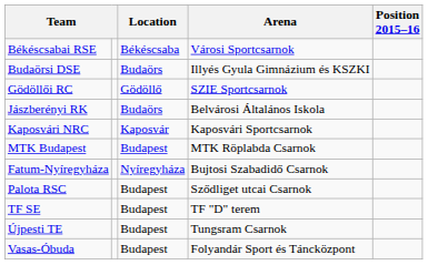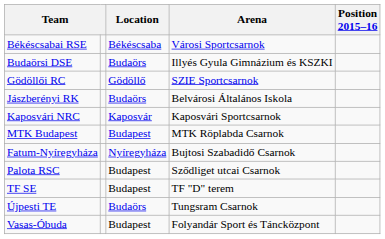Újpesti TE | Location: Budapest -> Budaörs
